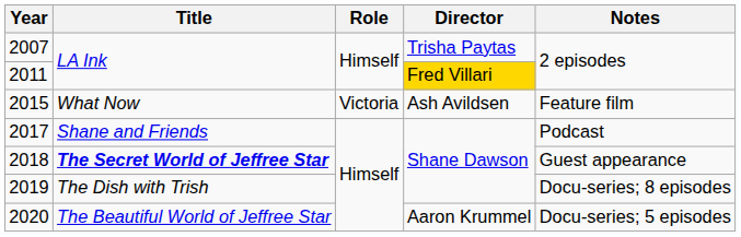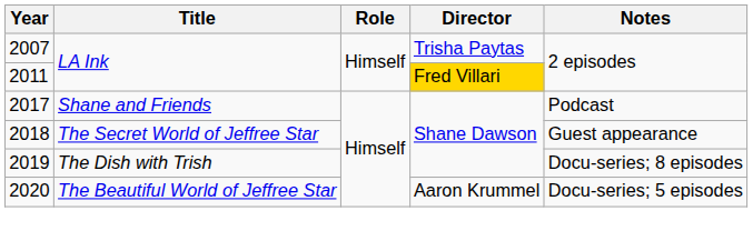- row: 2015 | What Now | Victoria | Ash Avildsen | Feature film
2018 | Title: bold -> normal
